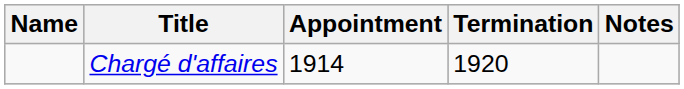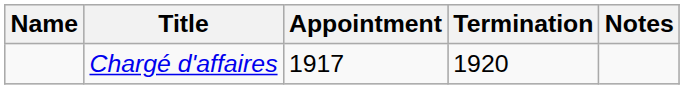Chargé d'affaires | Appointment: 1914 -> 1917
